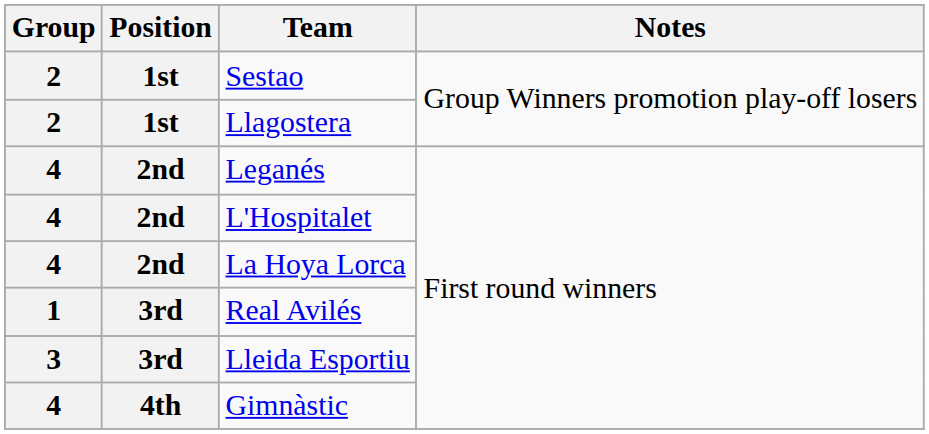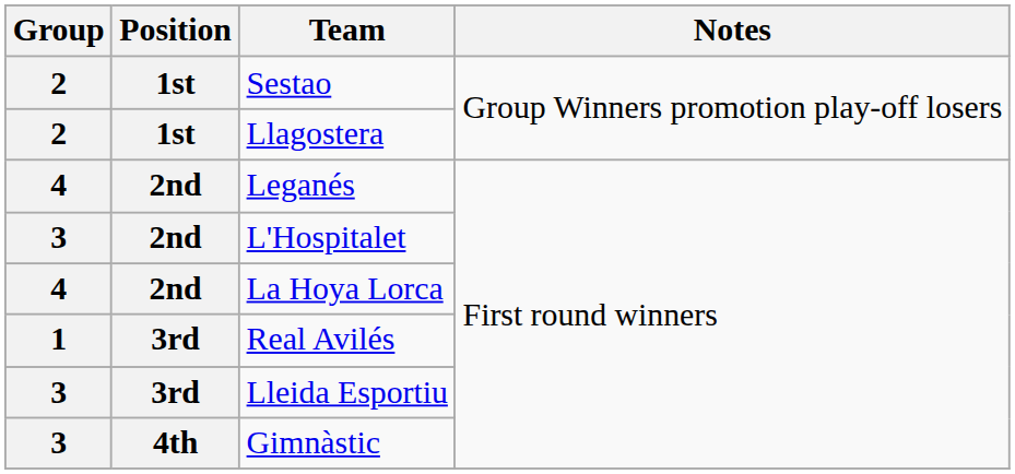L'Hospitalet | Group: 4 -> 3
Gimnàstic | Group: 4 -> 3
